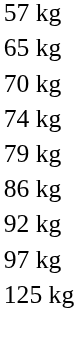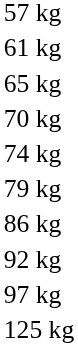+ row: 61 kg
